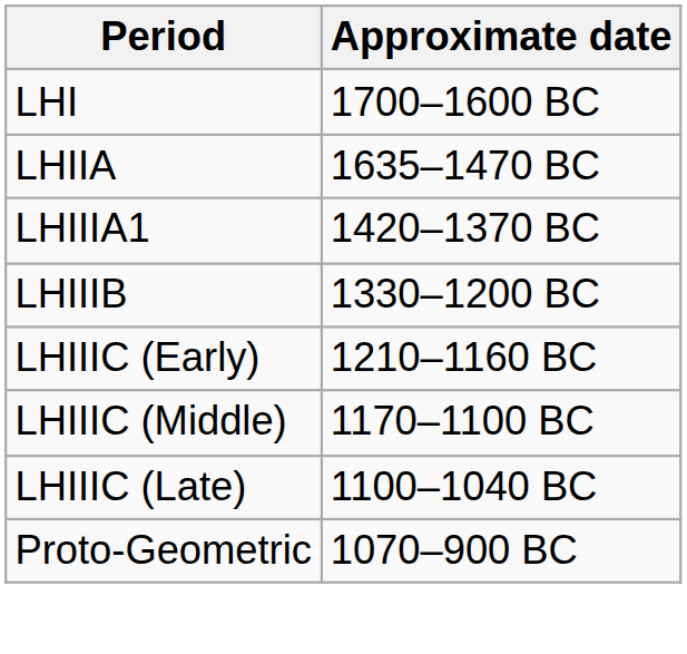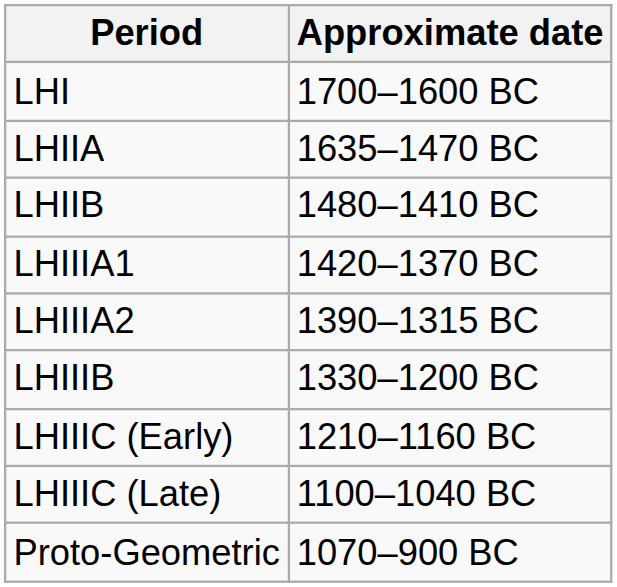+ row: LHIIB | 1480–1410 BC
+ row: LHIIIA2 | 1390–1315 BC
- row: LHIIIC (Middle) | 1170–1100 BC
